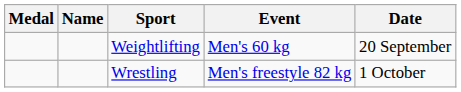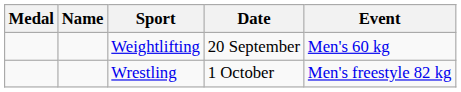columns swapped: Event <-> Date
